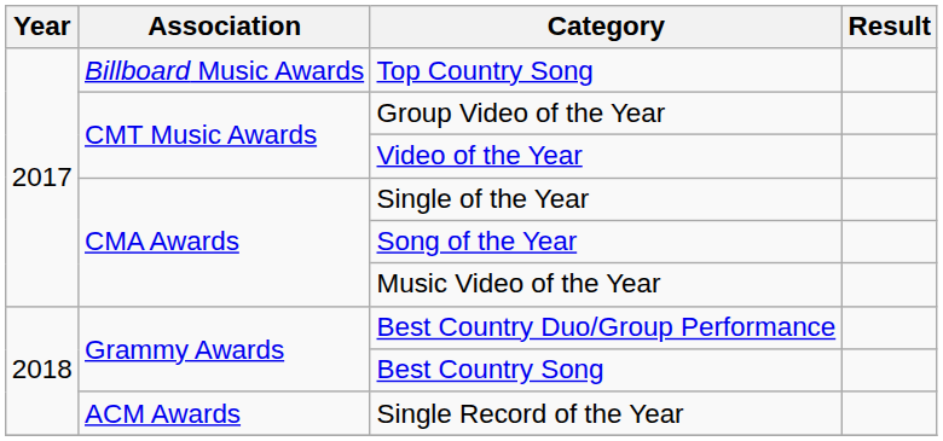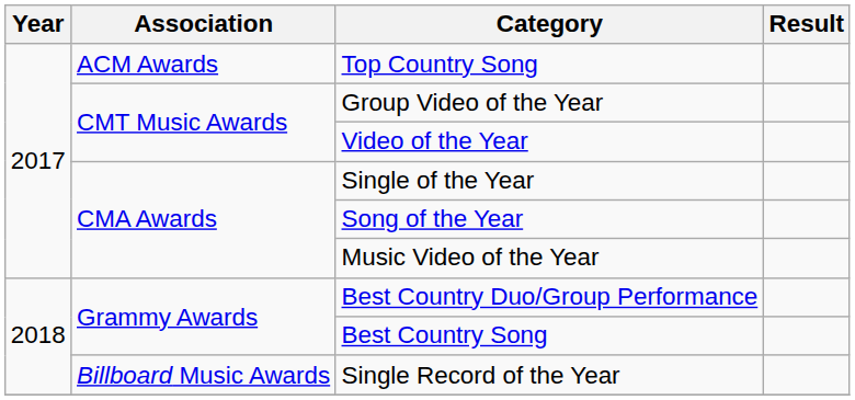Top Country Song | Association: Billboard Music Awards -> ACM Awards
Single Record of the Year | Association: ACM Awards -> Billboard Music Awards
